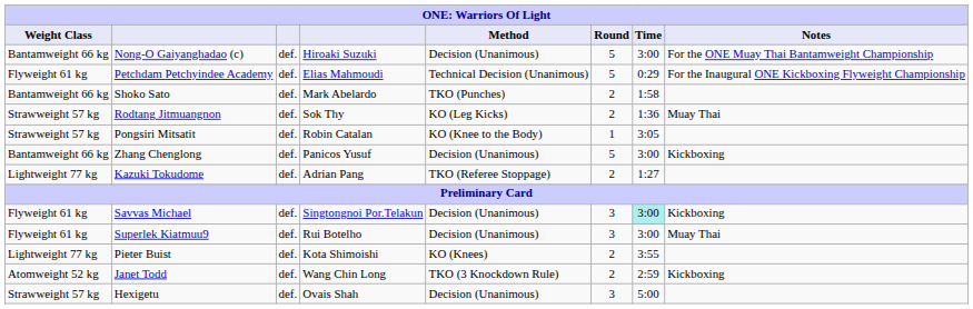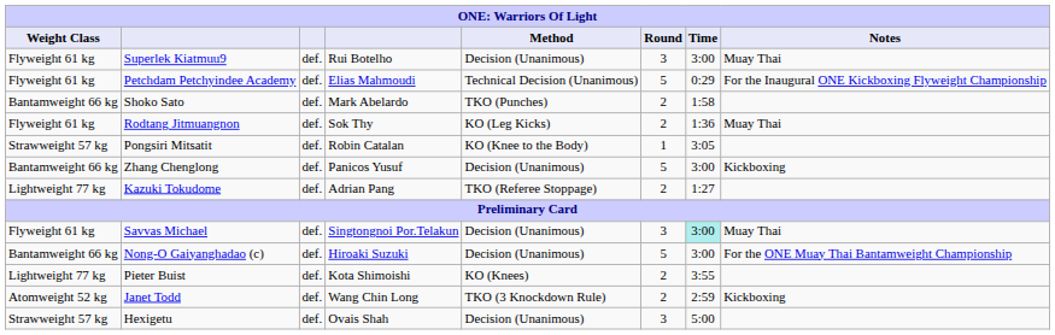rows swapped: Nong-O Gaiyanghadao (c) <-> Superlek Kiatmuu9
Rodtang Jitmuangnon | Weight Class: Strawweight 57 kg -> Flyweight 61 kg
Savvas Michael | Notes: Kickboxing -> Muay Thai
